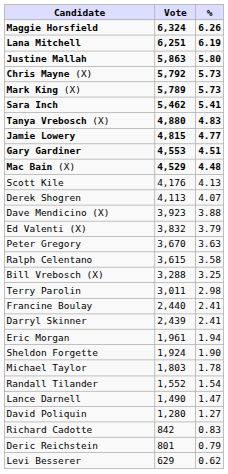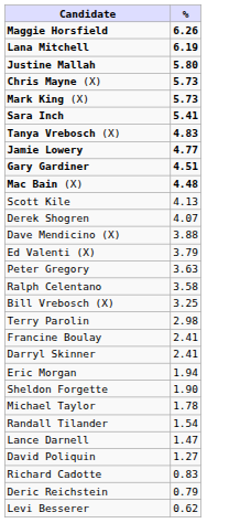- column: Vote | 6,324 | 6,251 | 5,863 | 5,792 | 5,789 | 5,462 | 4,880 | 4,815 | 4,553 | 4,529 | 4,176 | 4,113 | 3,923 | 3,832 | 3,670 | 3,615 | 3,288 | 3,011 | 2,440 | 2,439 | 1,961 | 1,924 | 1,803 | 1,552 | 1,490 | 1,280 | 842 | 801 | 629
